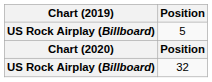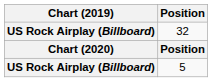rows swapped: 5 <-> 32
